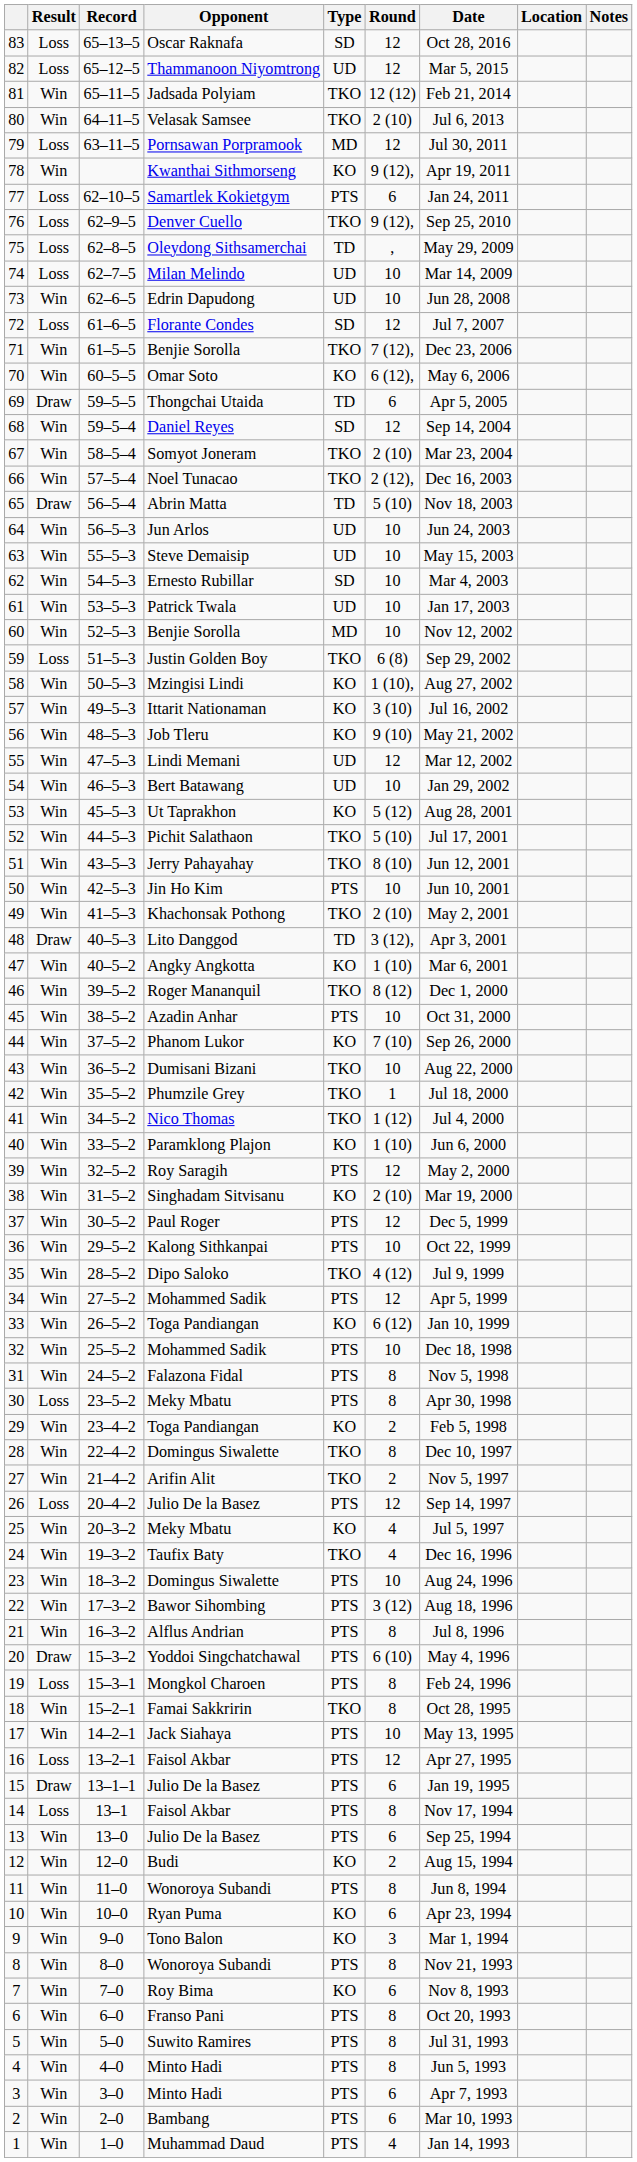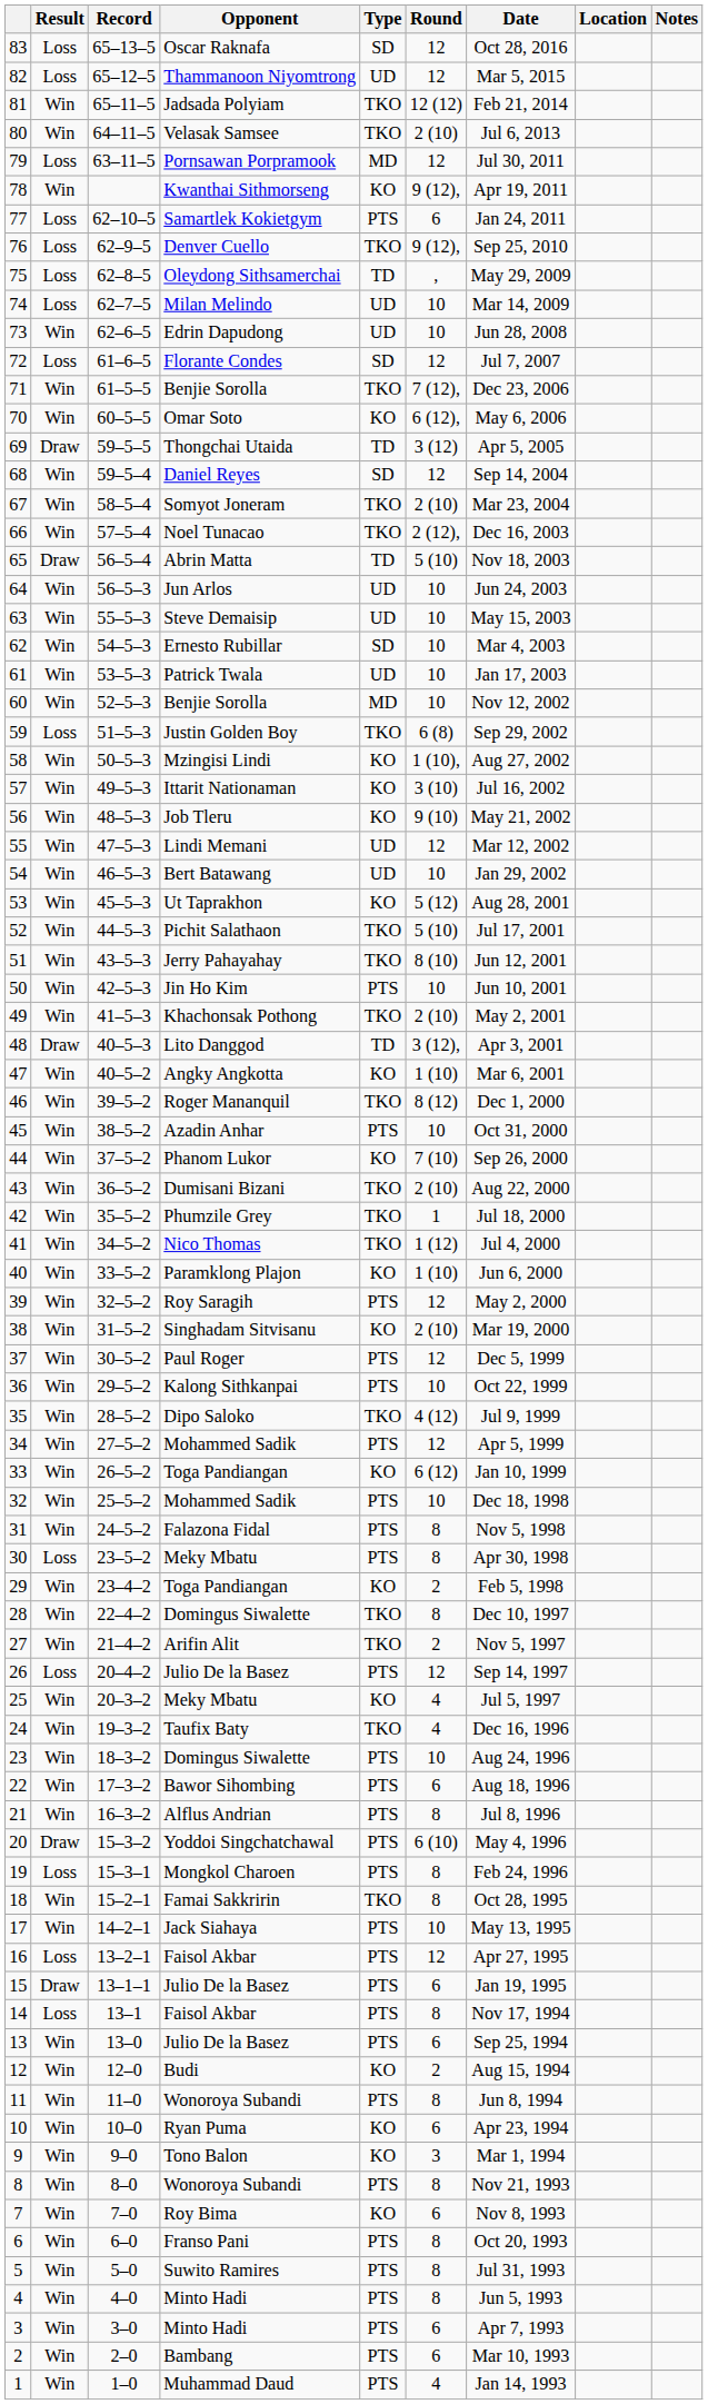69 | Round: 6 -> 3 (12)
43 | Round: 10 -> 2 (10)
22 | Round: 3 (12) -> 6
